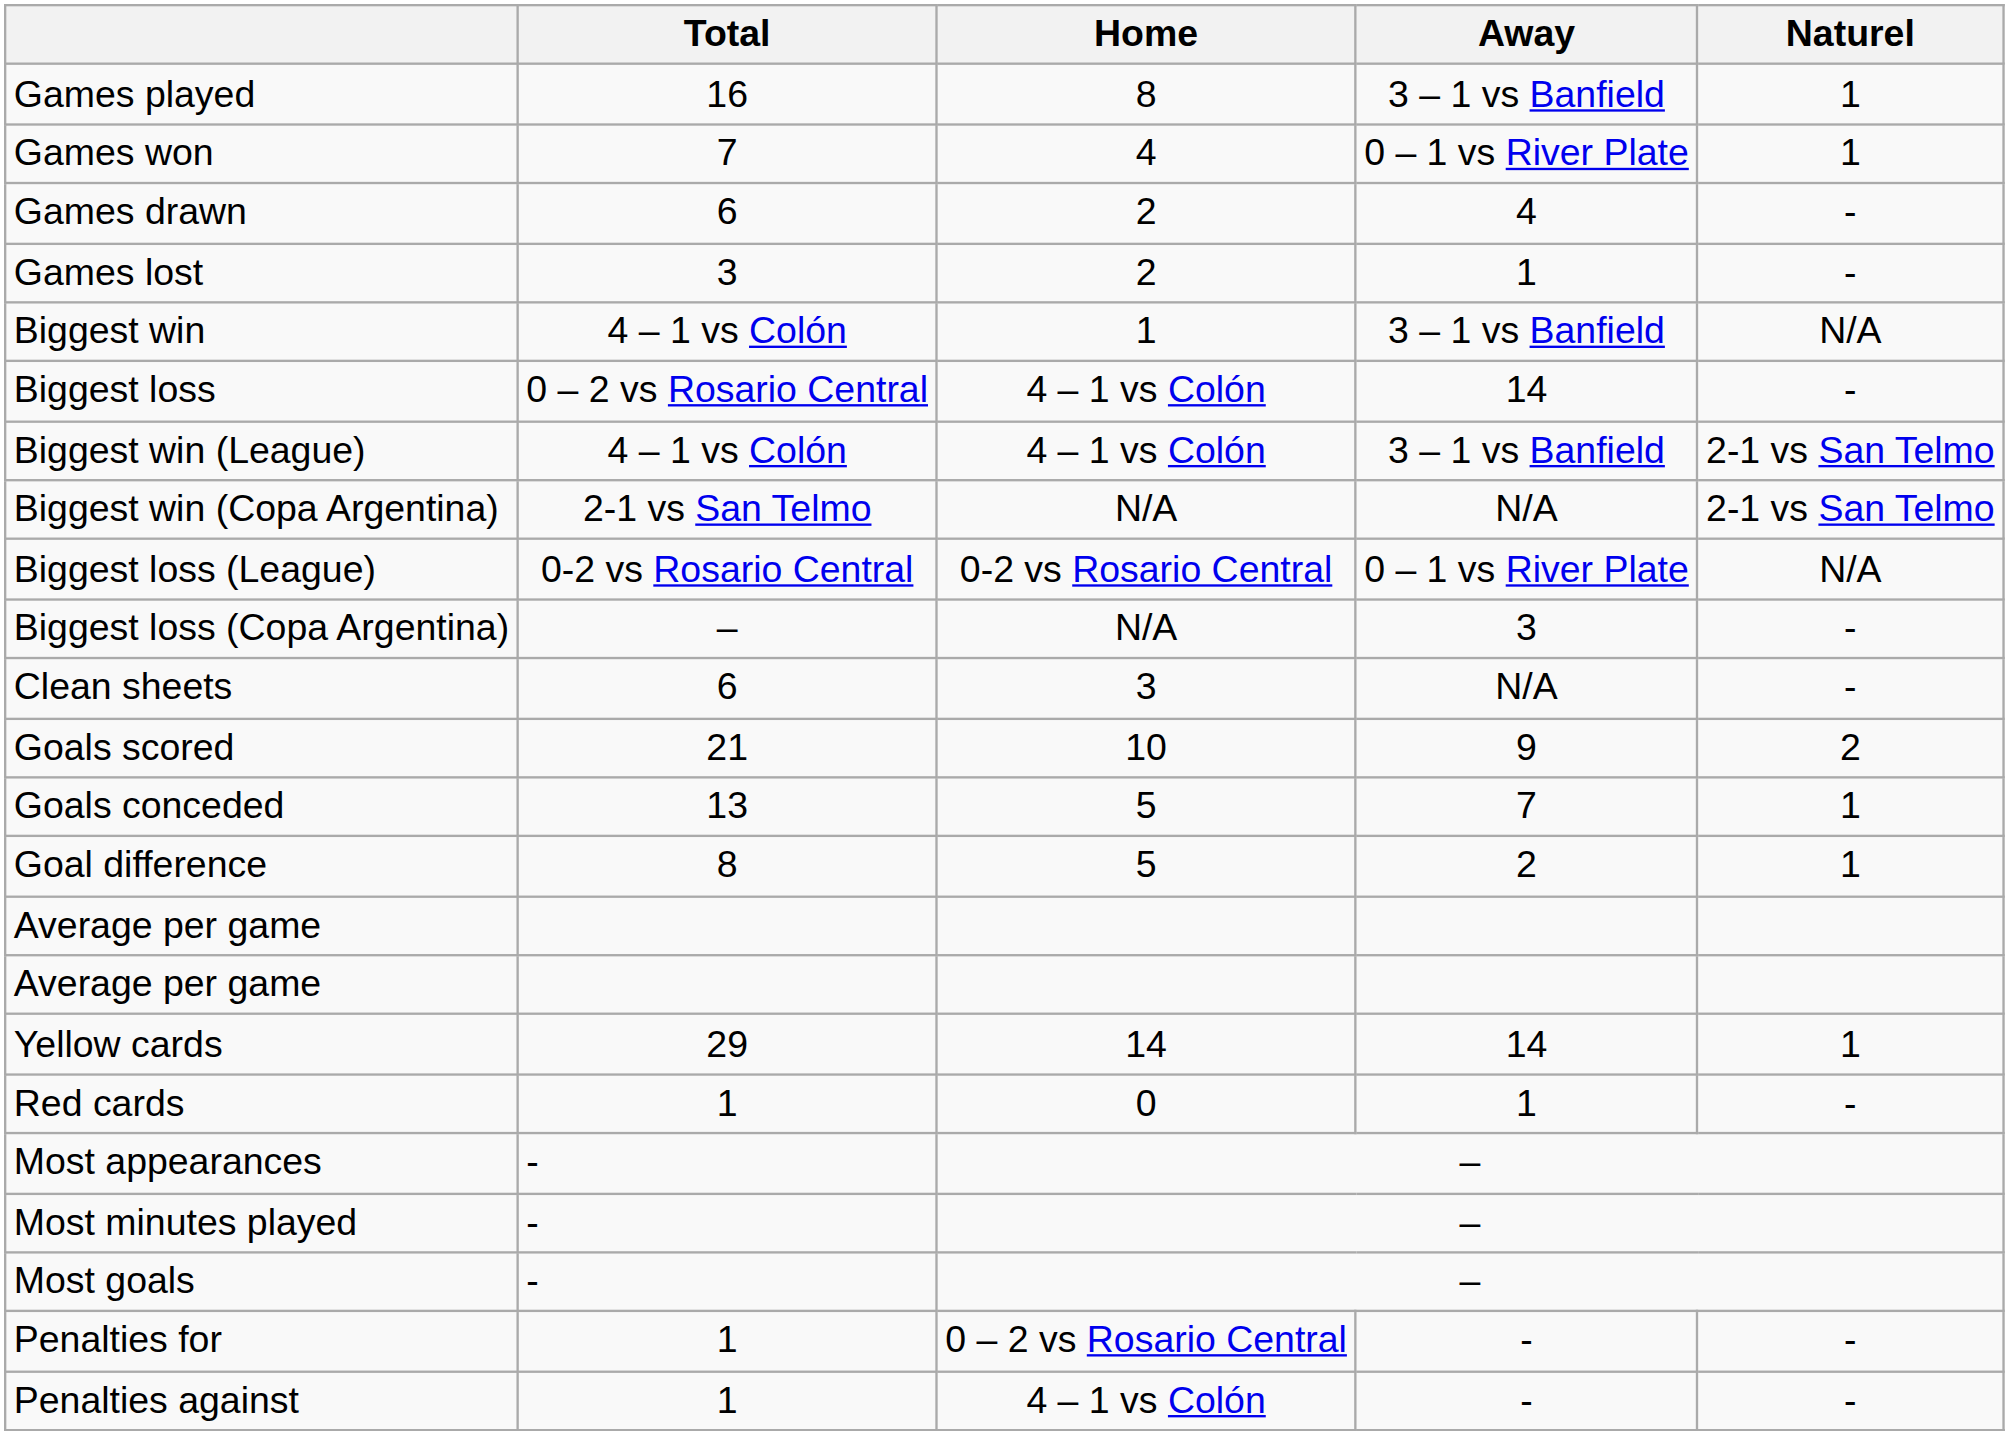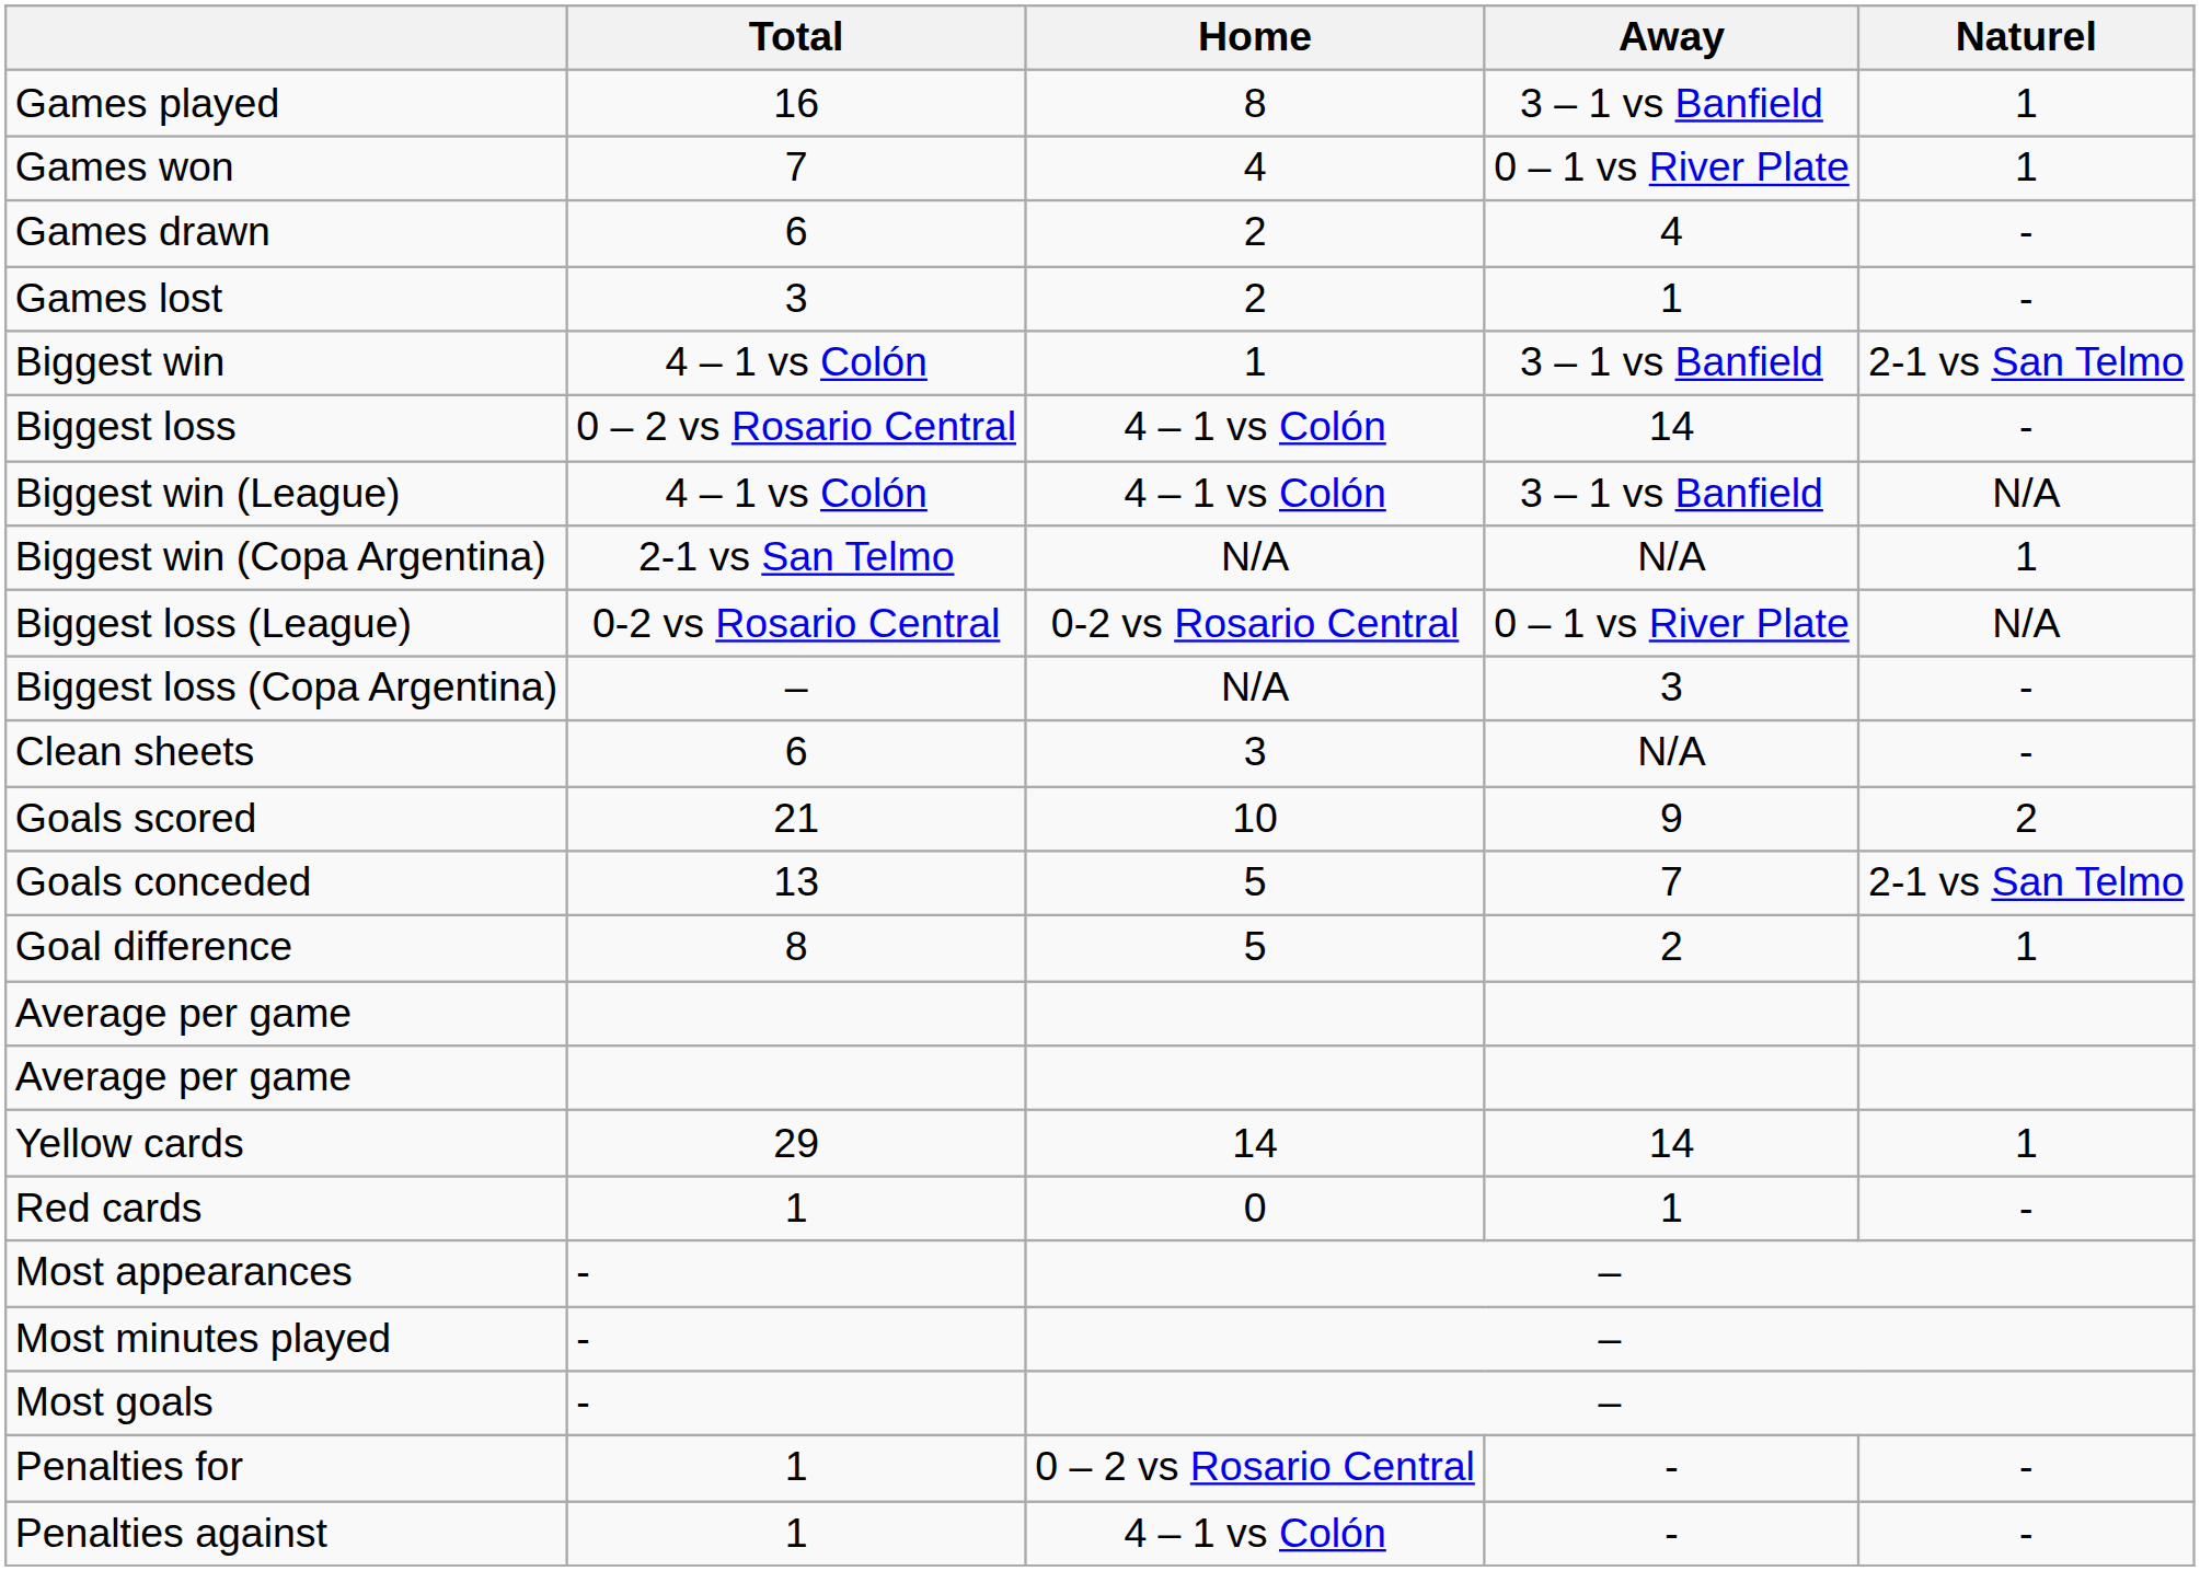Biggest win | Naturel: N/A -> 2-1 vs San Telmo
Biggest win (League) | Naturel: 2-1 vs San Telmo -> N/A
Biggest win (Copa Argentina) | Naturel: 2-1 vs San Telmo -> 1
Goals conceded | Naturel: 1 -> 2-1 vs San Telmo
